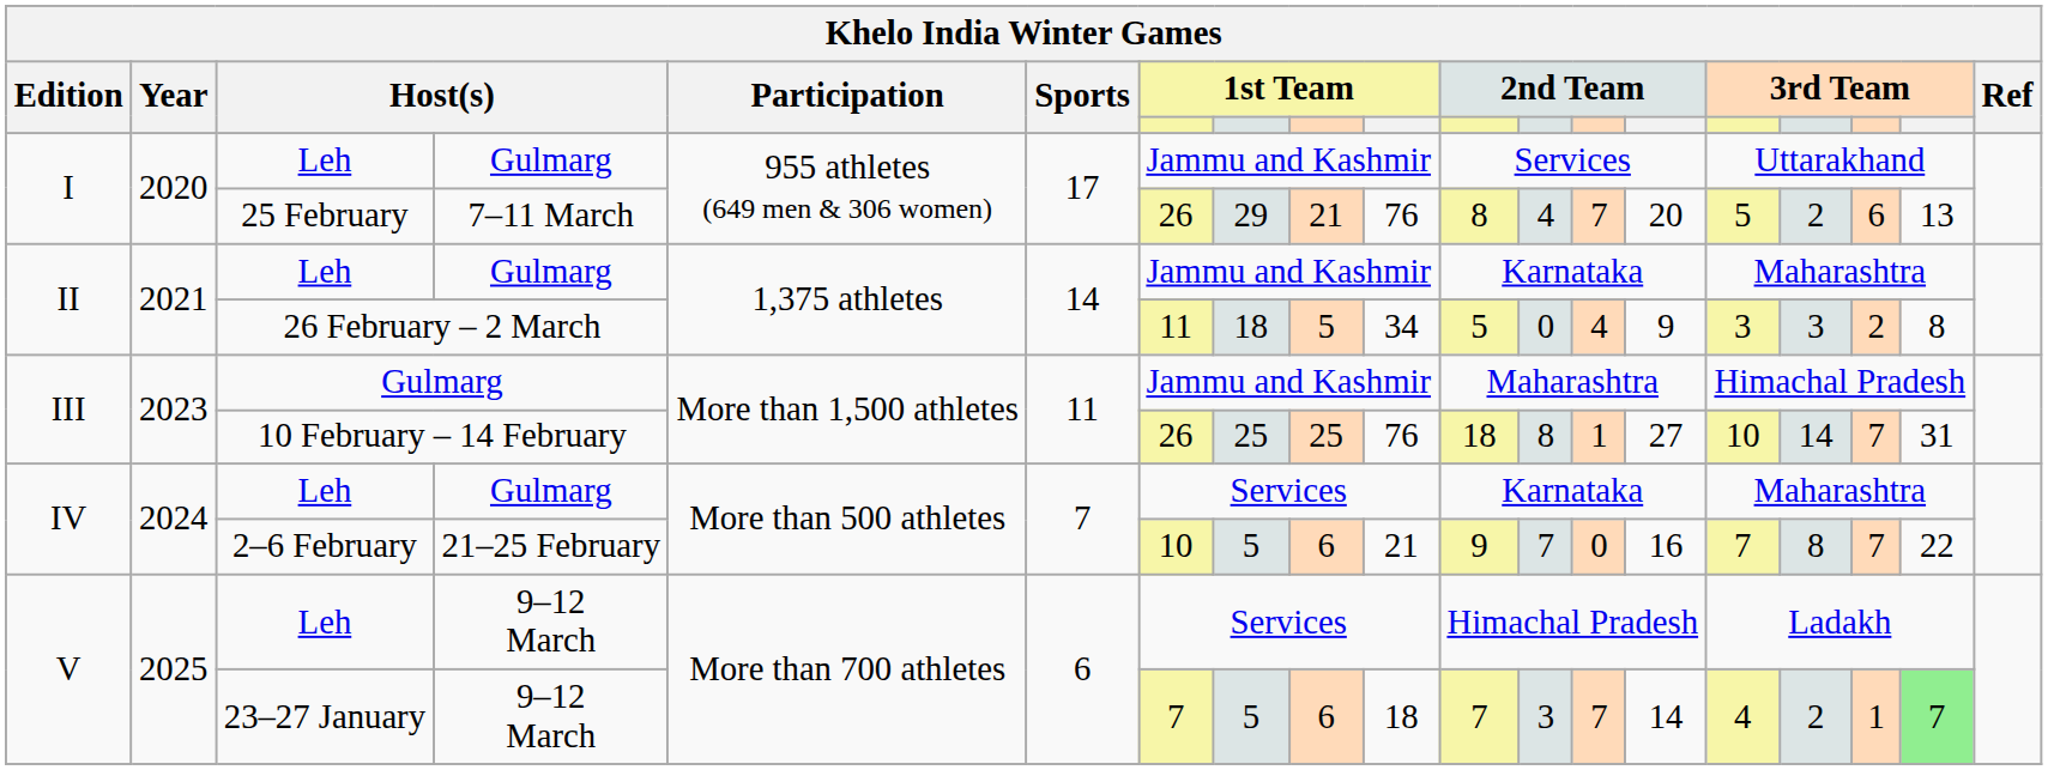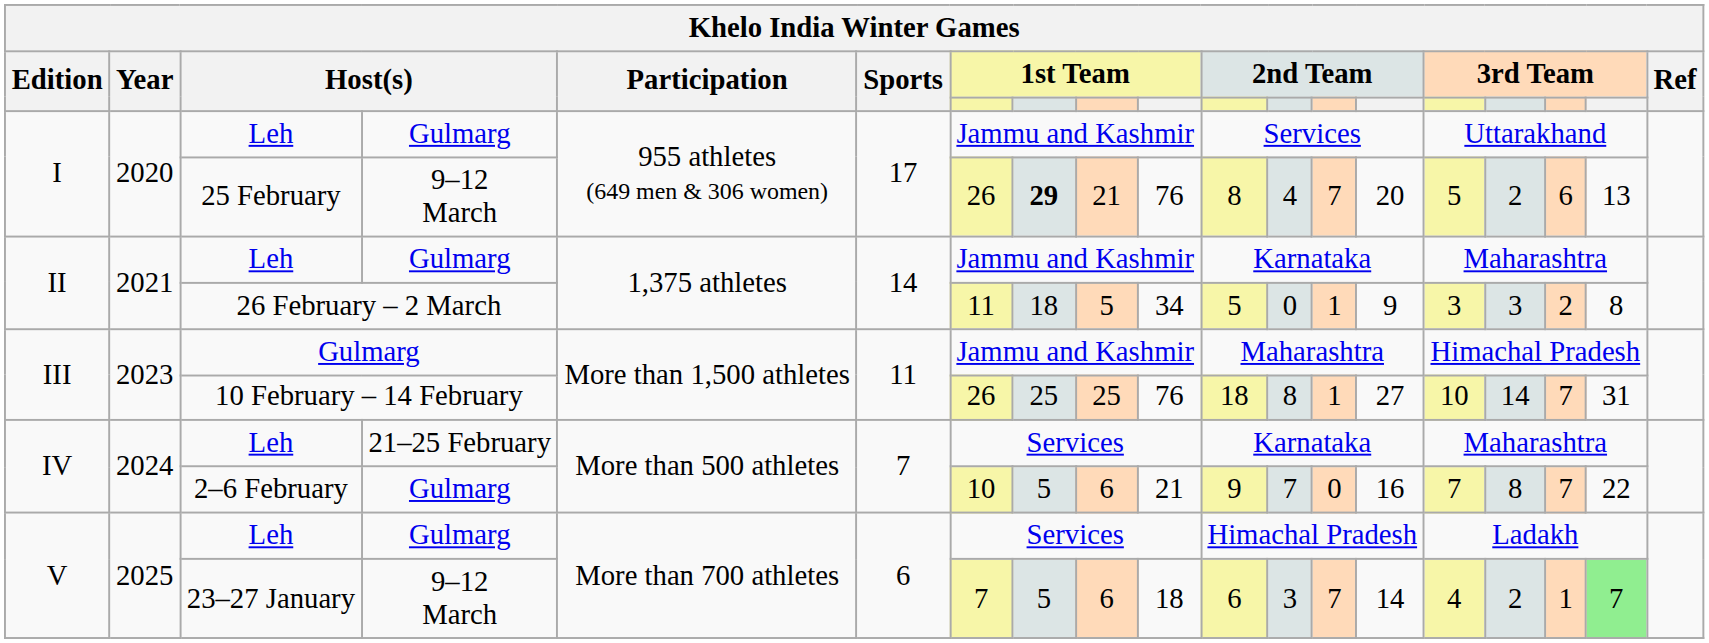25 February | column 4: 7–11 March -> 9–12 March
25 February | column 8: normal -> bold
26 February – 2 March | column 13: 4 -> 1
IV / Leh | column 4: Gulmarg -> 21–25 February
2–6 February | column 4: 21–25 February -> Gulmarg
V / Leh | column 4: 9–12 March -> Gulmarg
23–27 January | column 11: 7 -> 6
